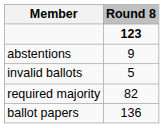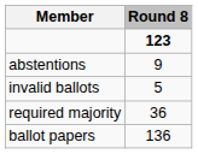required majority | Round 8: 82 -> 36
